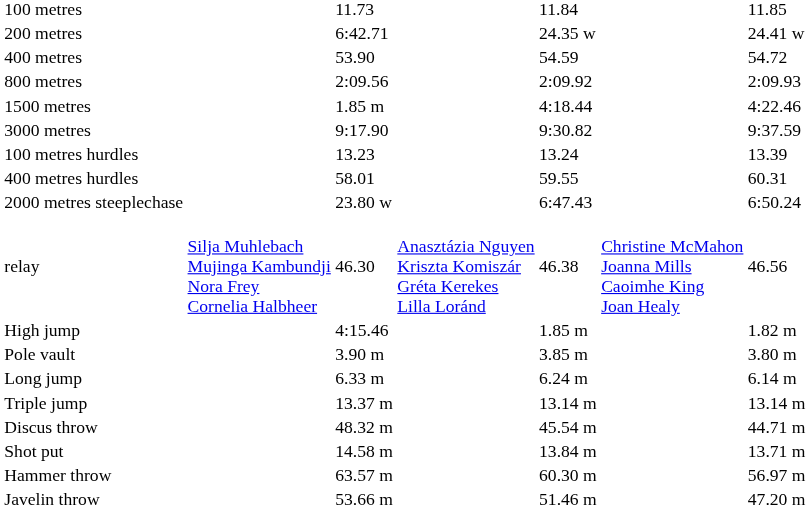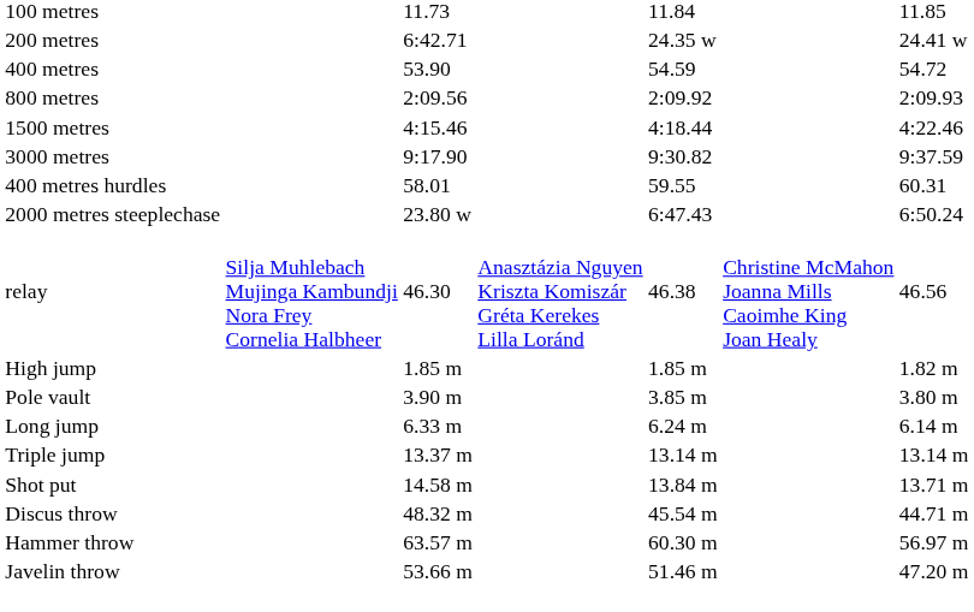1500 metres | column 3: 1.85 m -> 4:15.46
- row: 100 metres hurdles | 13.23 | 13.24 | 13.39
High jump | column 3: 4:15.46 -> 1.85 m
rows swapped: Shot put <-> Discus throw
